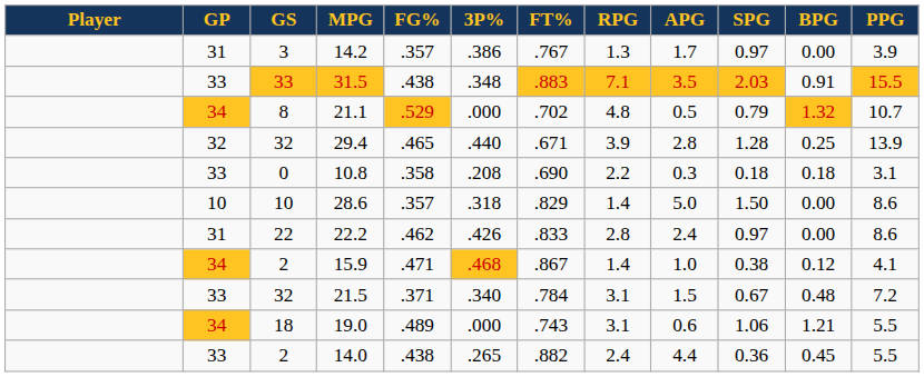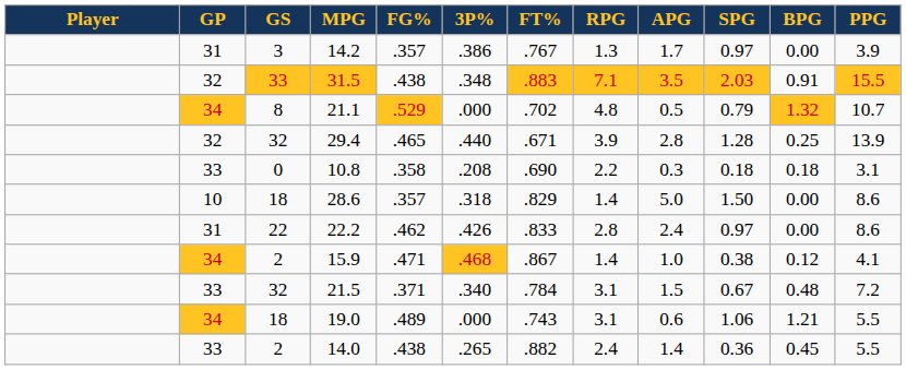31.5 | GP: 33 -> 32
28.6 | GS: 10 -> 18
14.0 | APG: 4.4 -> 1.4
